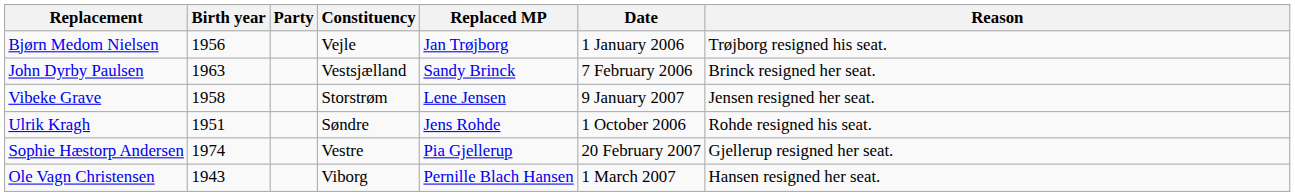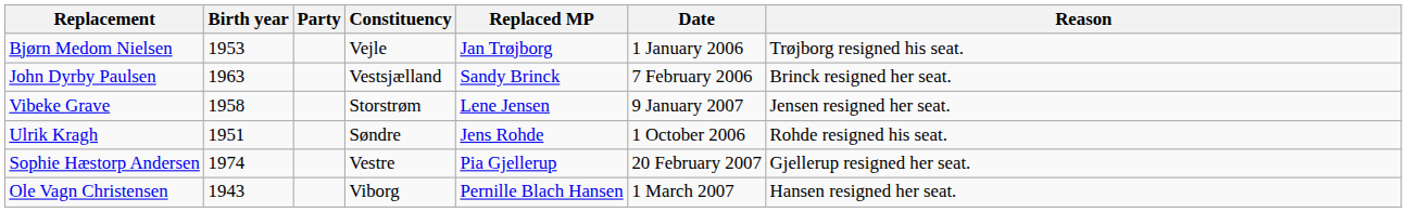Bjørn Medom Nielsen | Birth year: 1956 -> 1953
